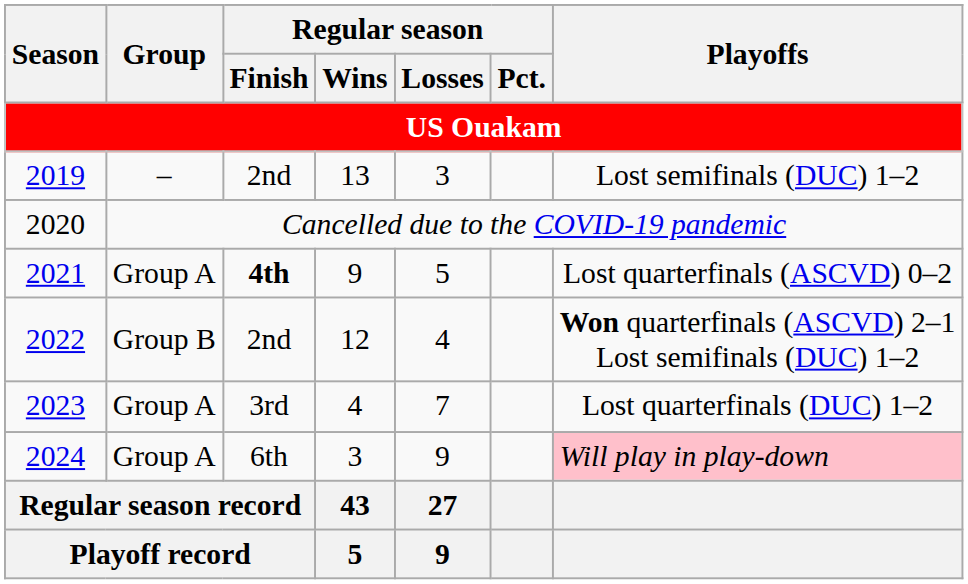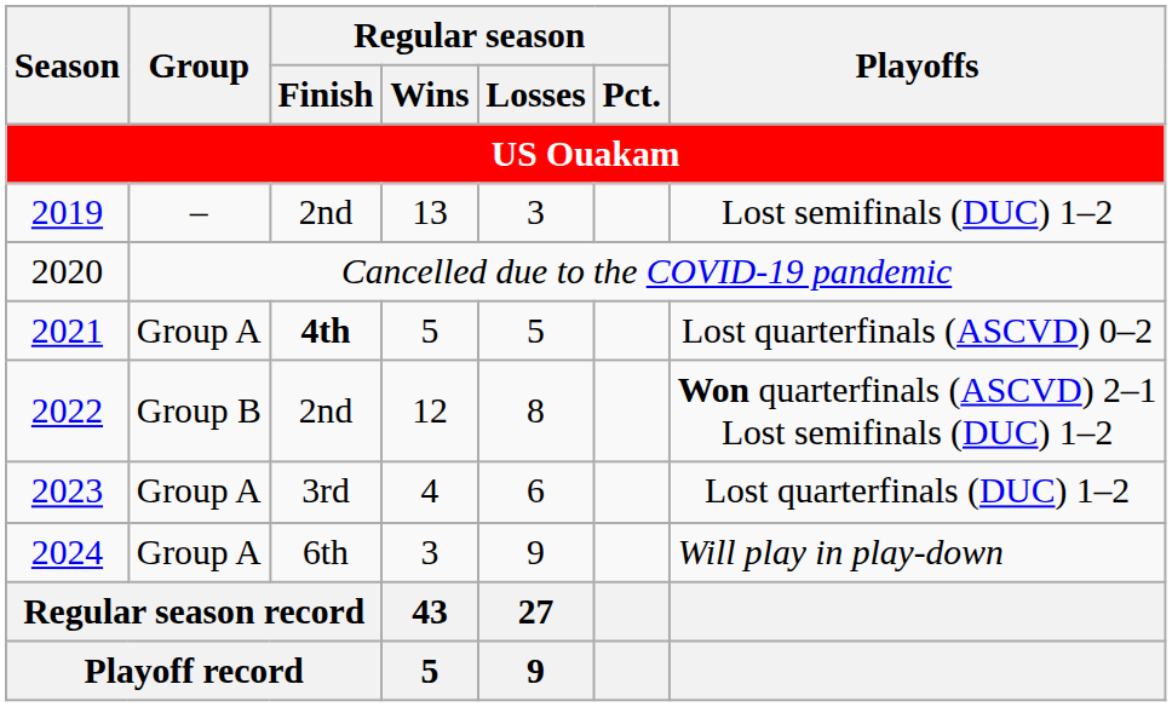2021 | Regular season / Wins: 9 -> 5
2022 | Regular season / Losses: 4 -> 8
2023 | Regular season / Losses: 7 -> 6
2024 | Playoffs: pink background -> no background
